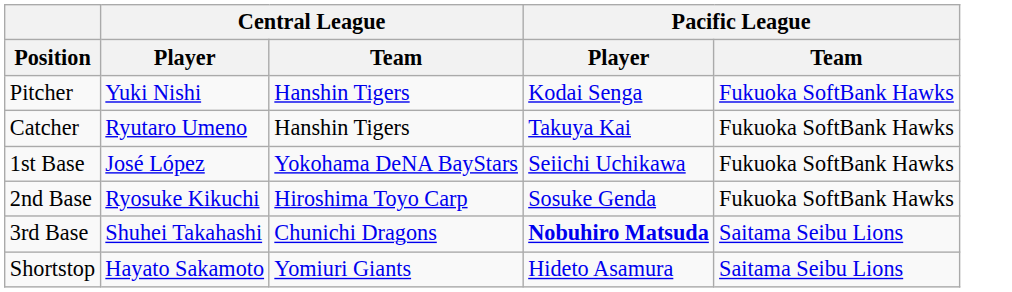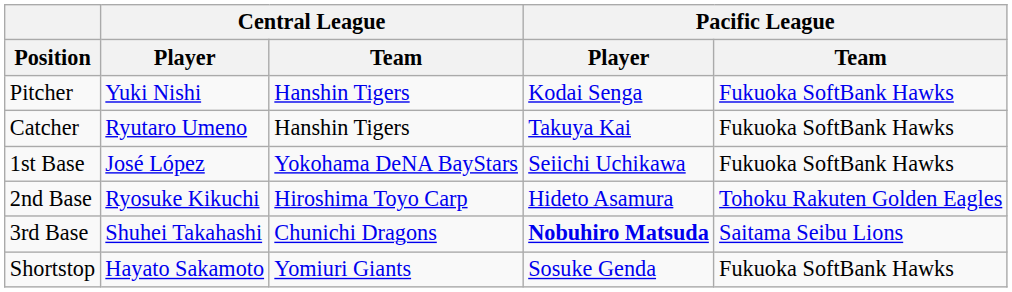2nd Base | Pacific League / Player: Sosuke Genda -> Hideto Asamura
2nd Base | Pacific League / Team: Fukuoka SoftBank Hawks -> Tohoku Rakuten Golden Eagles
Shortstop | Pacific League / Player: Hideto Asamura -> Sosuke Genda
Shortstop | Pacific League / Team: Saitama Seibu Lions -> Fukuoka SoftBank Hawks
